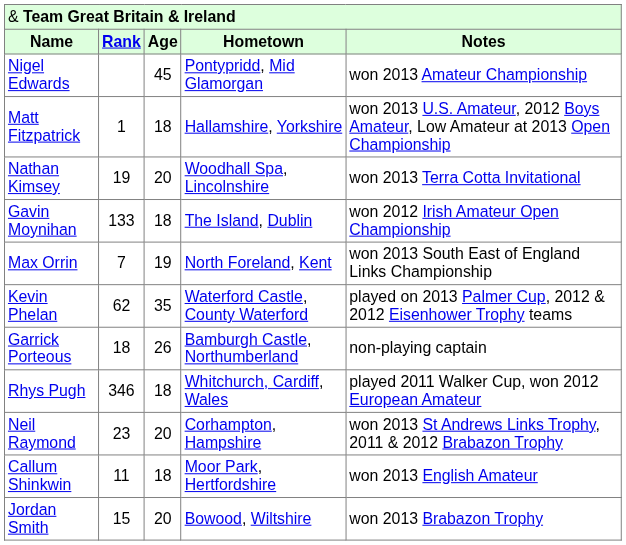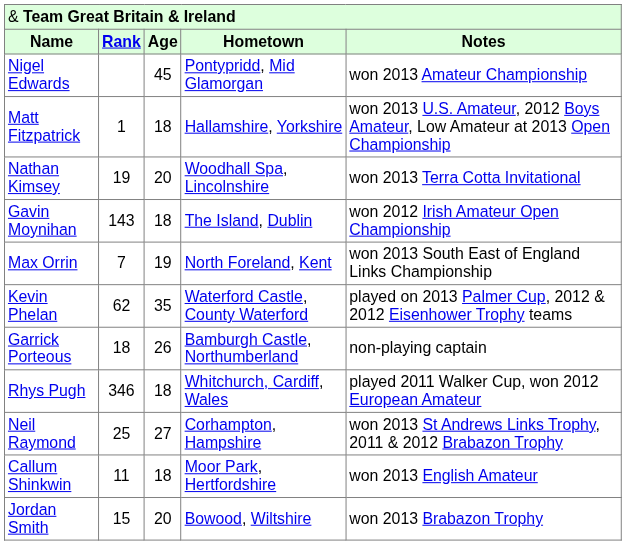Gavin Moynihan | column 2: 133 -> 143
Neil Raymond | column 2: 23 -> 25
Neil Raymond | column 3: 20 -> 27
